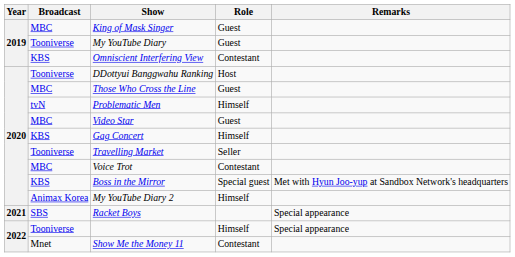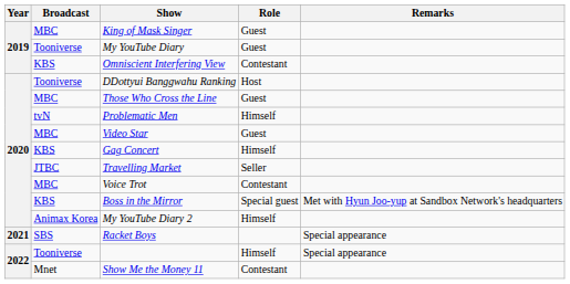Travelling Market | Broadcast: Tooniverse -> JTBC
